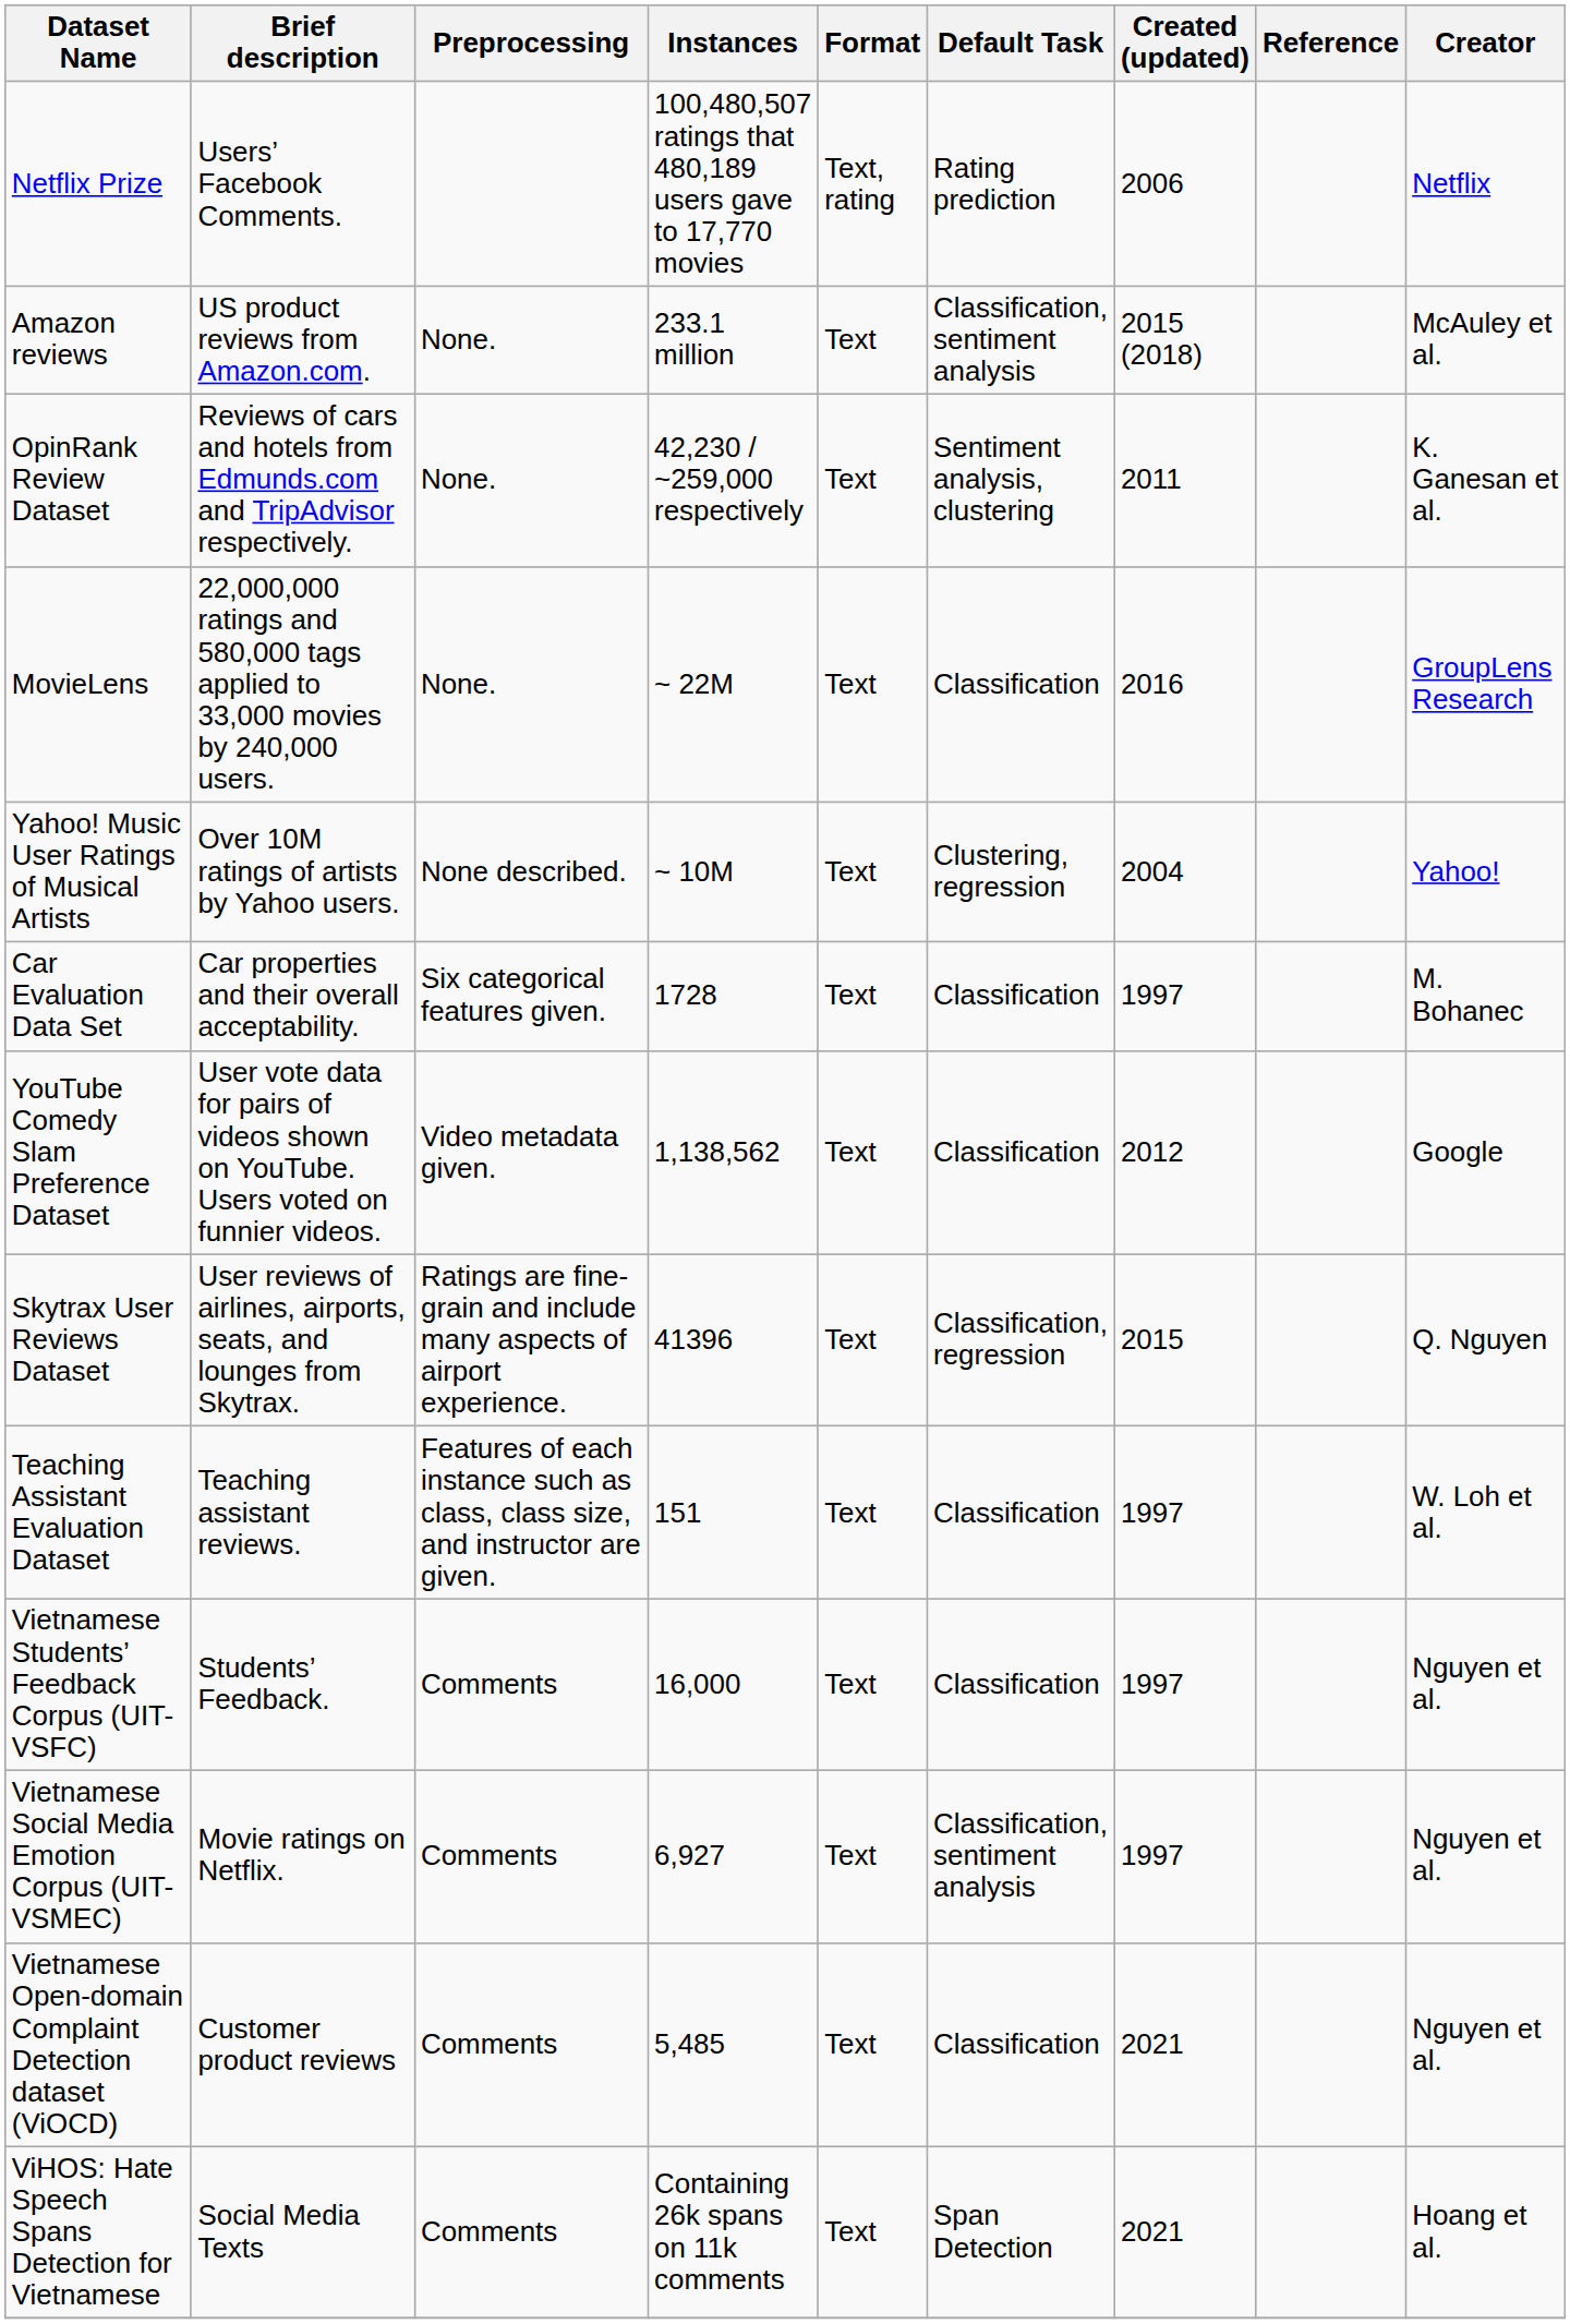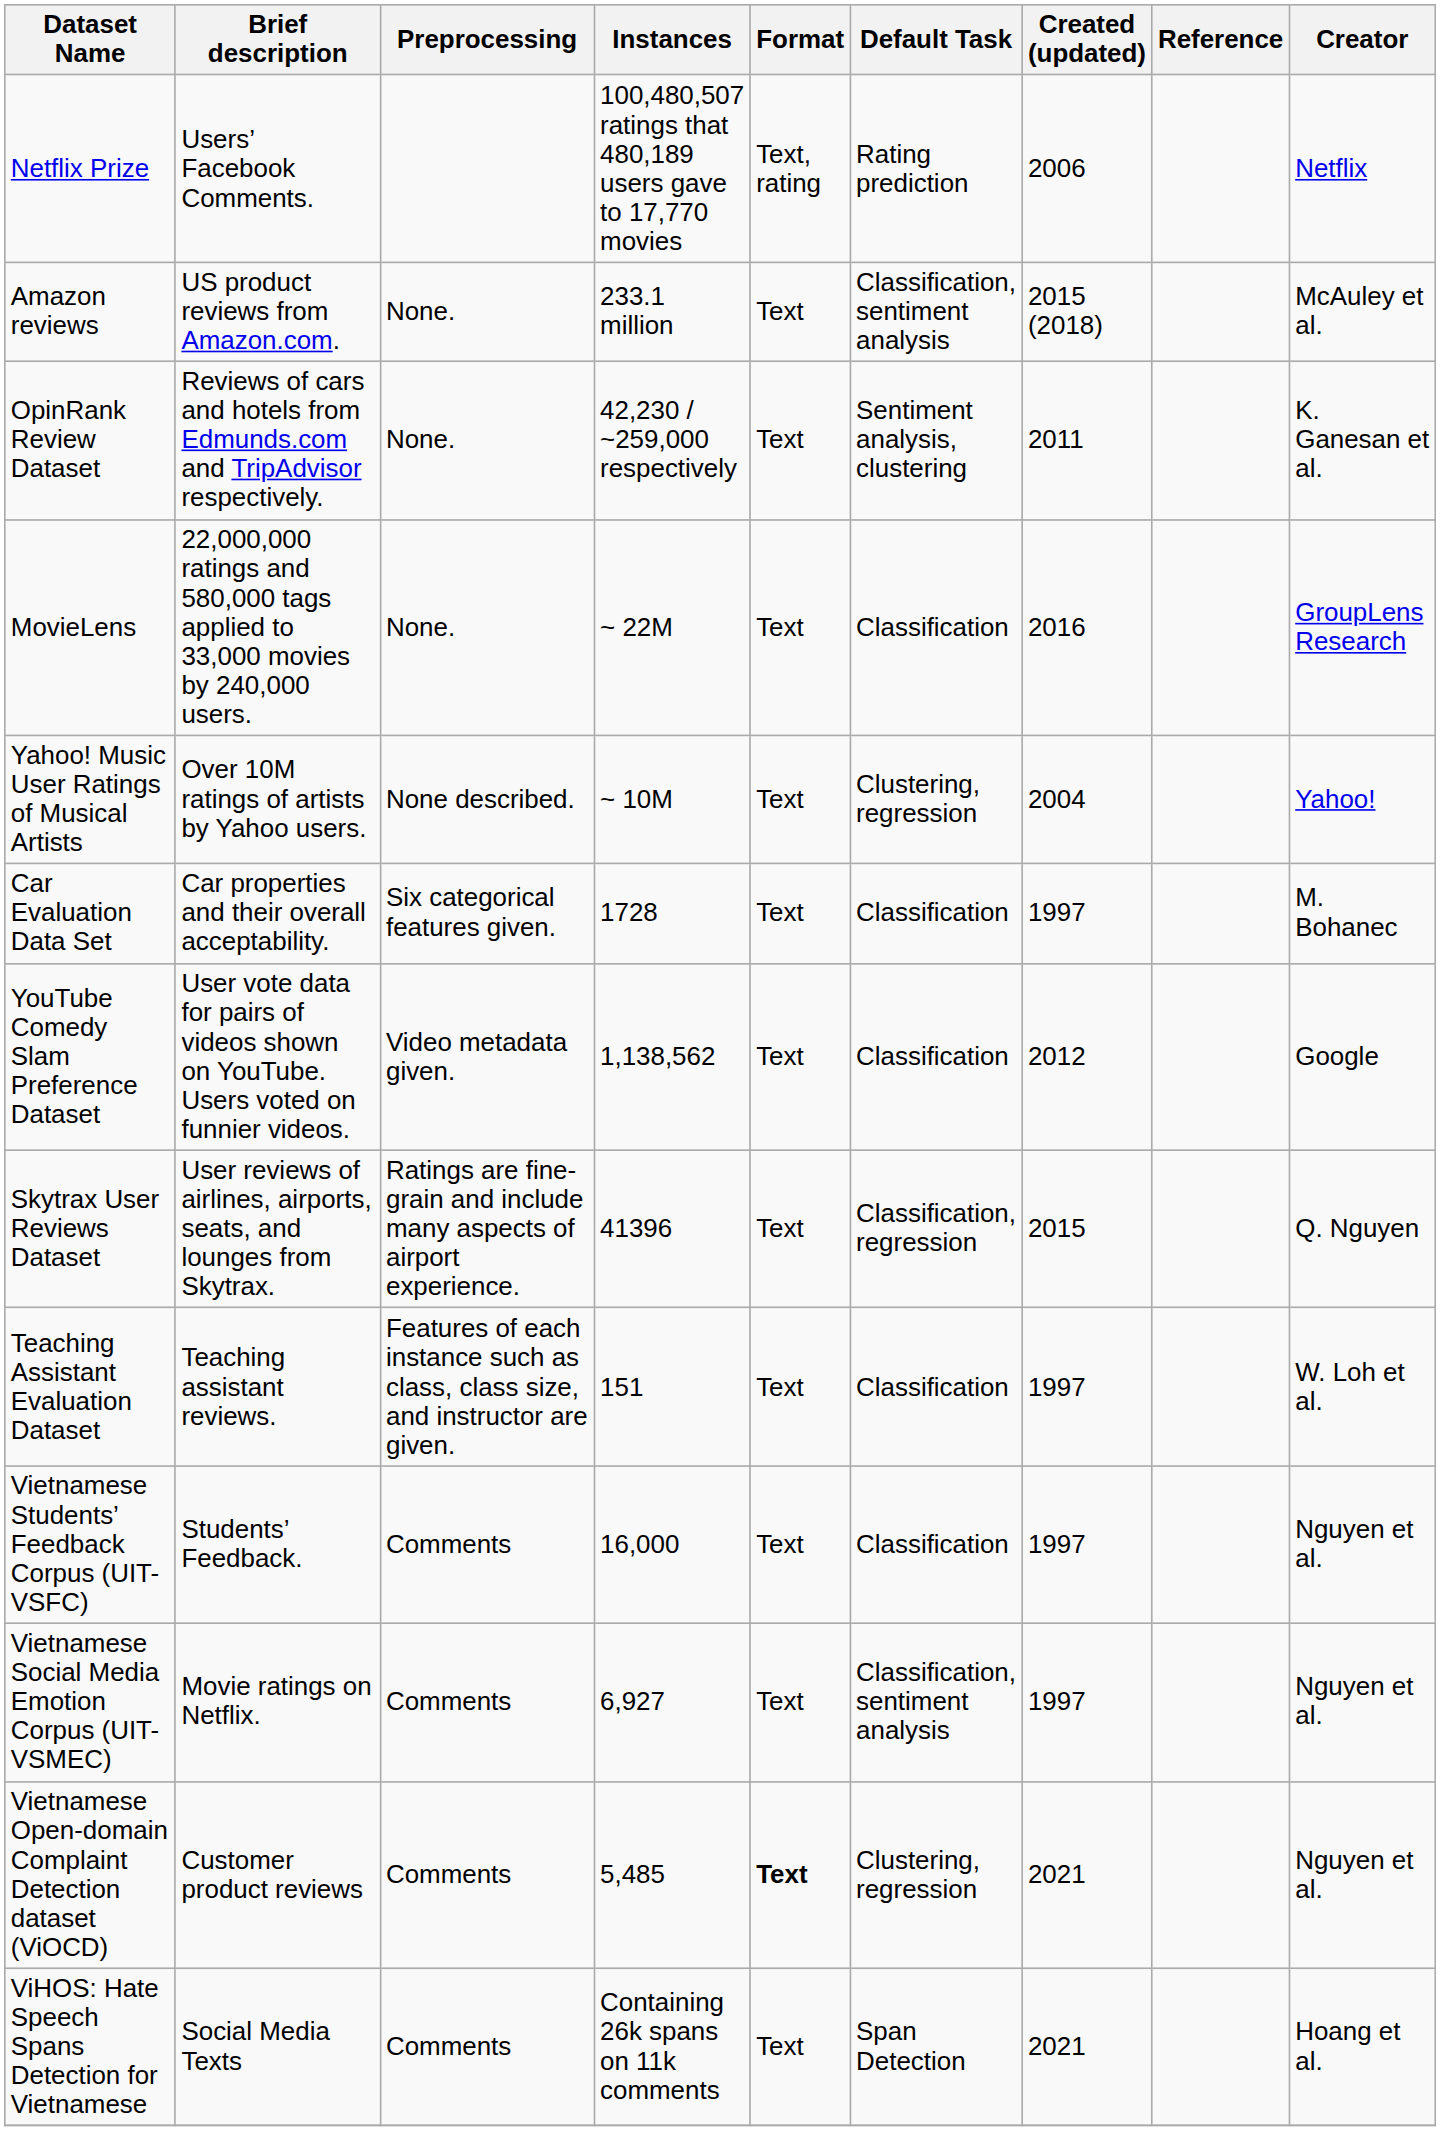Vietnamese Open-domain Complaint Detection dataset (ViOCD) | Format: normal -> bold
Vietnamese Open-domain Complaint Detection dataset (ViOCD) | Default Task: Classification -> Clustering, regression
